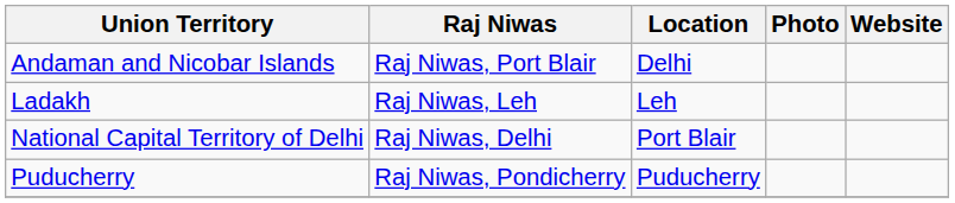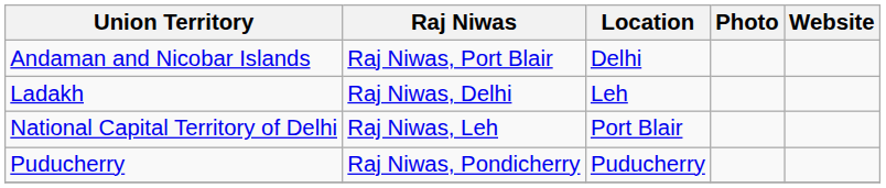Ladakh | Raj Niwas: Raj Niwas, Leh -> Raj Niwas, Delhi
National Capital Territory of Delhi | Raj Niwas: Raj Niwas, Delhi -> Raj Niwas, Leh
